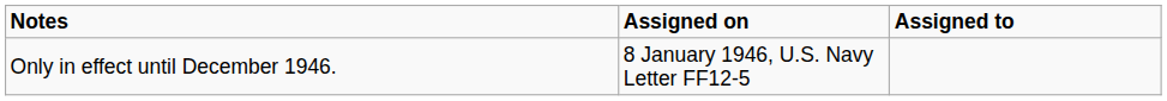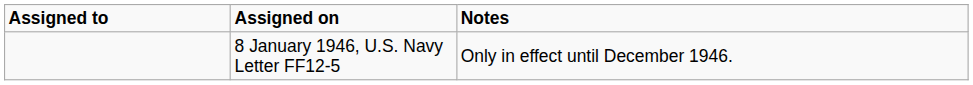columns swapped: Assigned to <-> Notes
